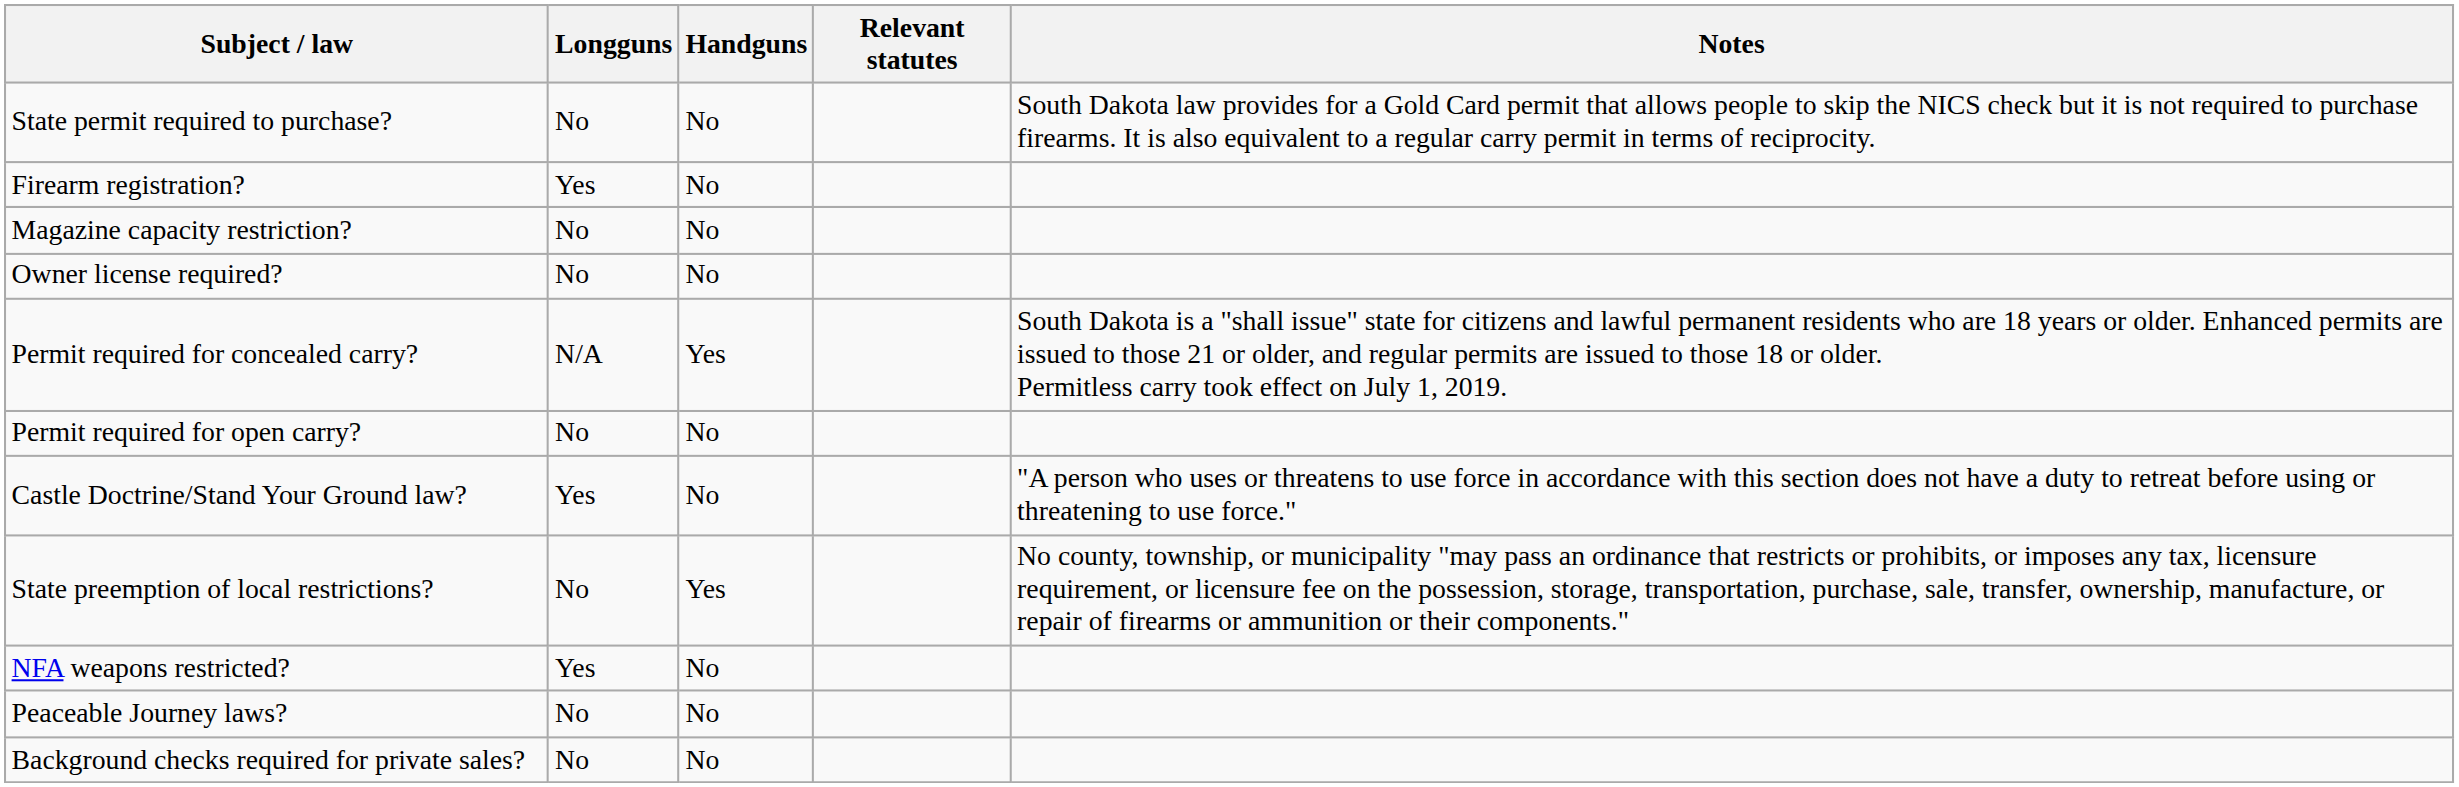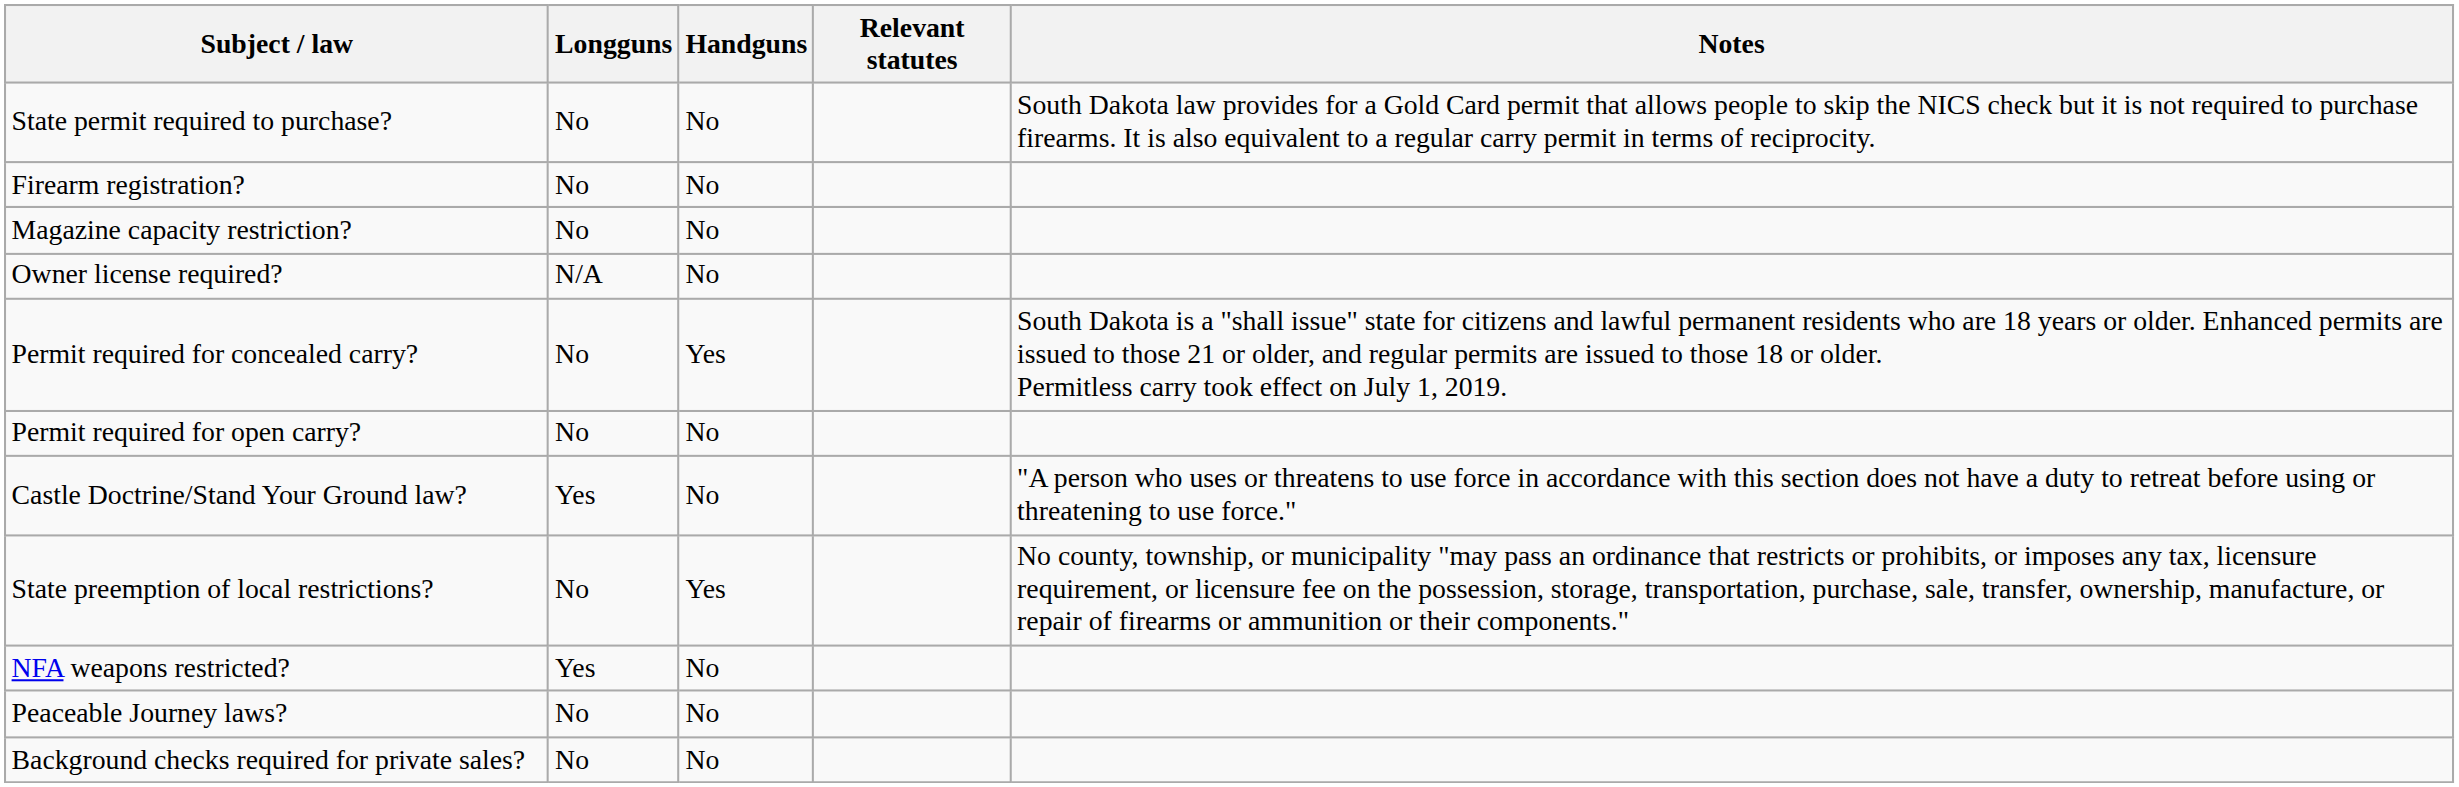Firearm registration? | Longguns: Yes -> No
Owner license required? | Longguns: No -> N/A
Permit required for concealed carry? | Longguns: N/A -> No
